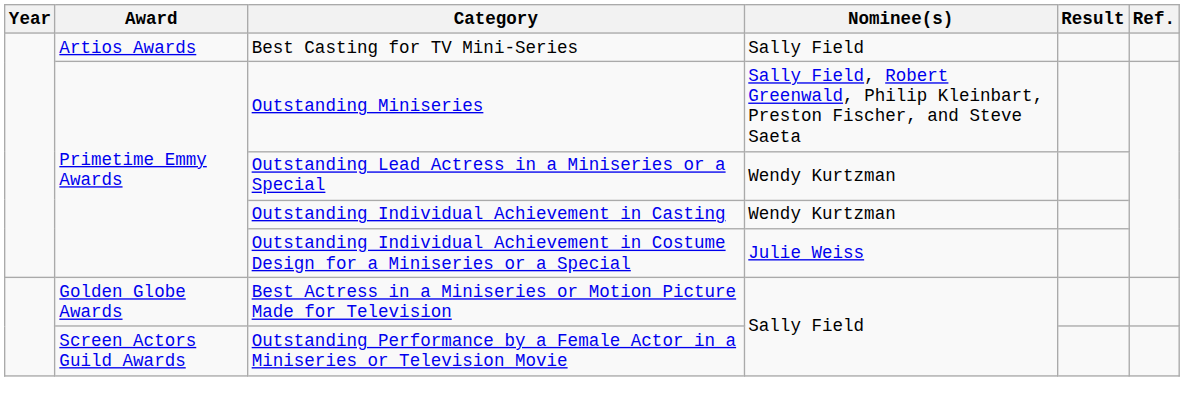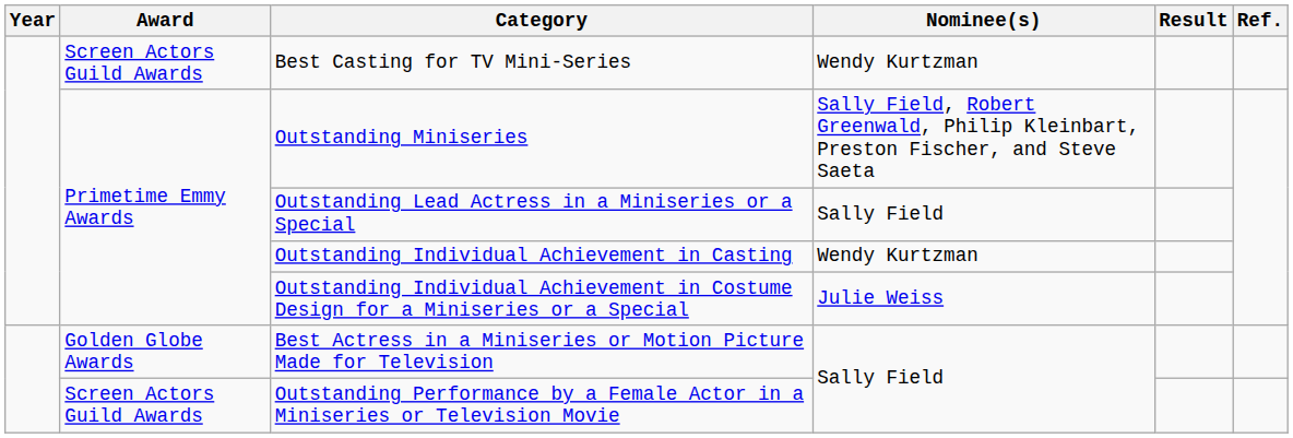Best Casting for TV Mini-Series | Award: Artios Awards -> Screen Actors Guild Awards
Best Casting for TV Mini-Series | Nominee(s): Sally Field -> Wendy Kurtzman
Outstanding Lead Actress in a Miniseries or a Special | Nominee(s): Wendy Kurtzman -> Sally Field
